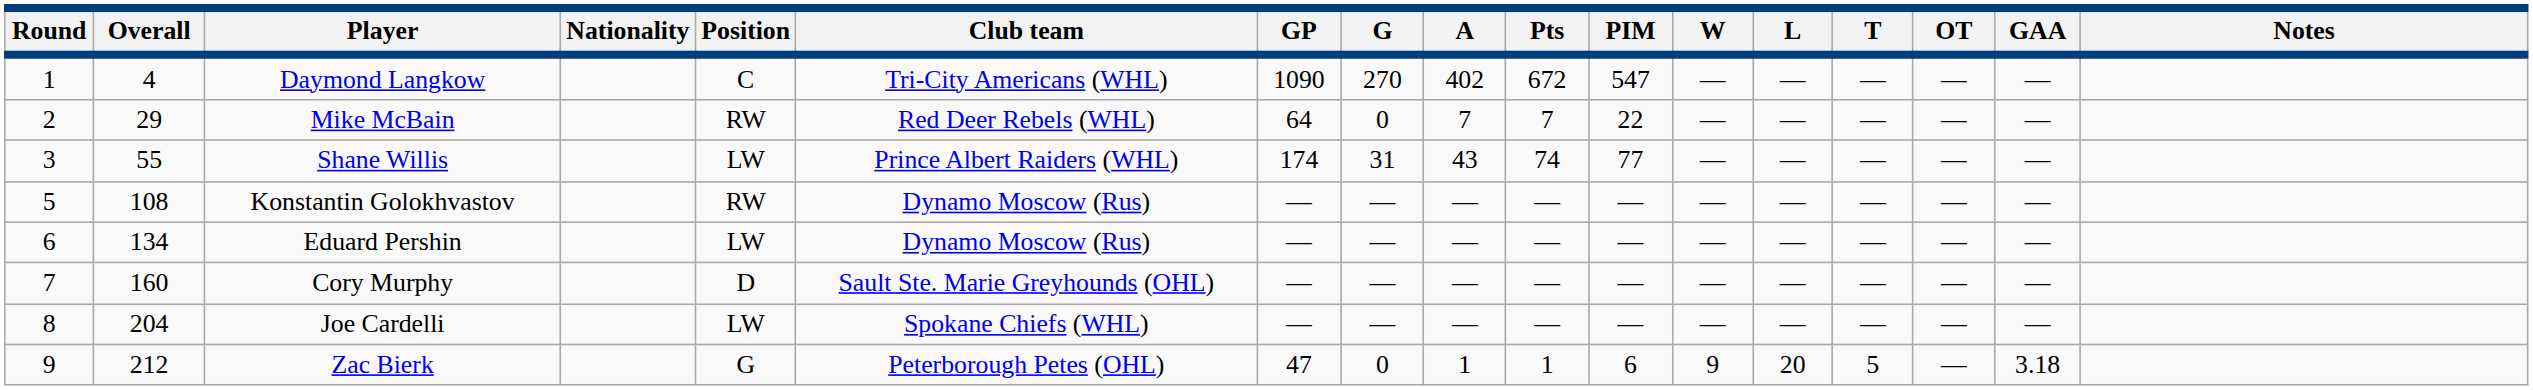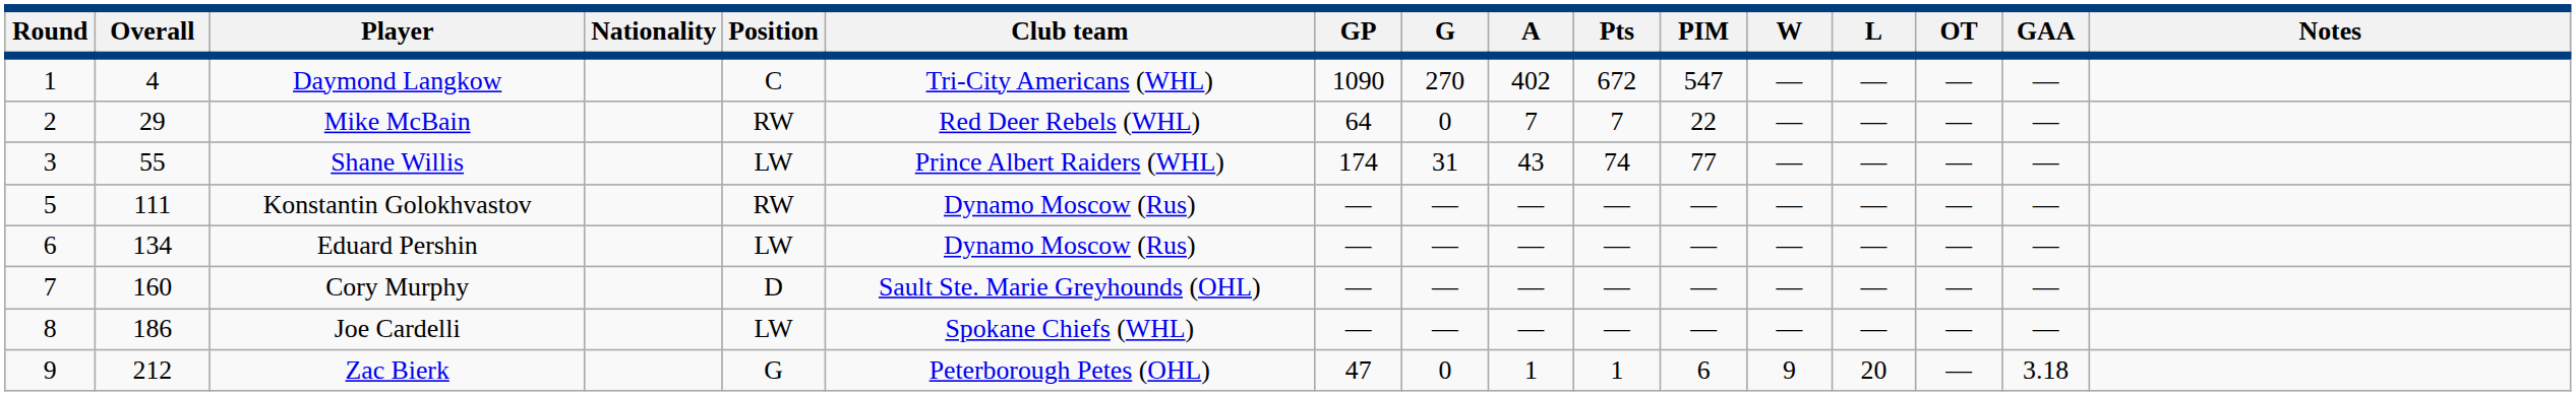- column: T | — | — | — | — | — | — | — | 5
Konstantin Golokhvastov | Overall: 108 -> 111
Joe Cardelli | Overall: 204 -> 186
